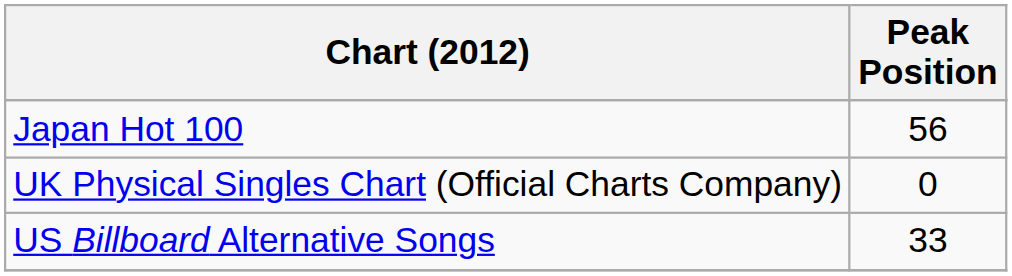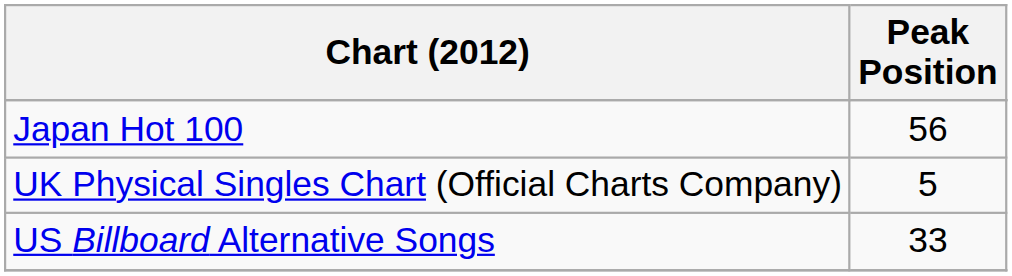UK Physical Singles Chart (Official Charts Company) | Peak Position: 0 -> 5
